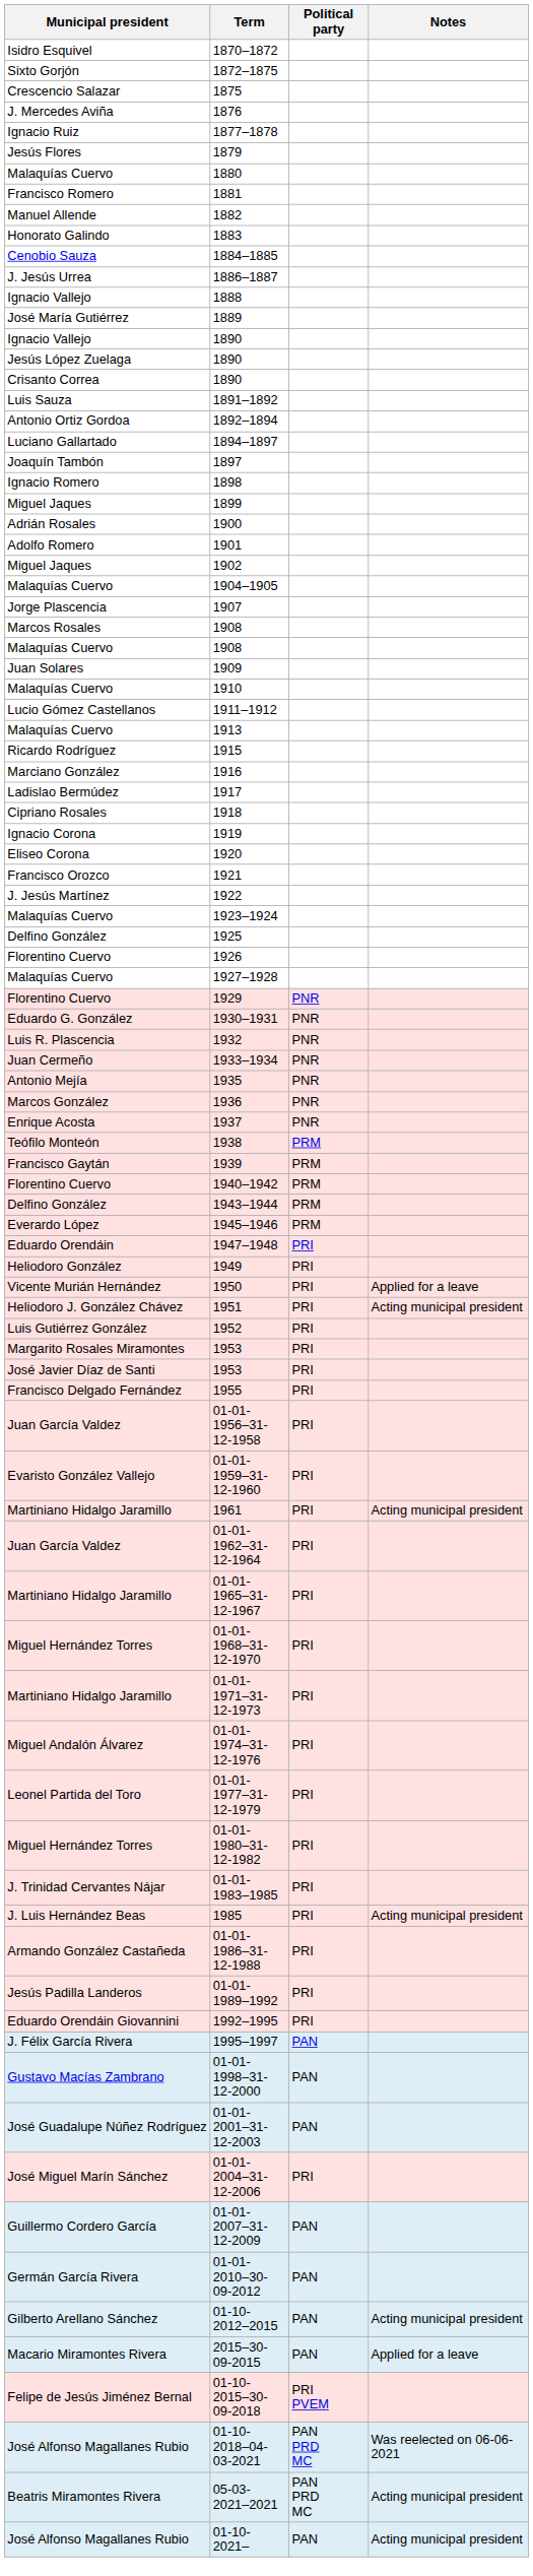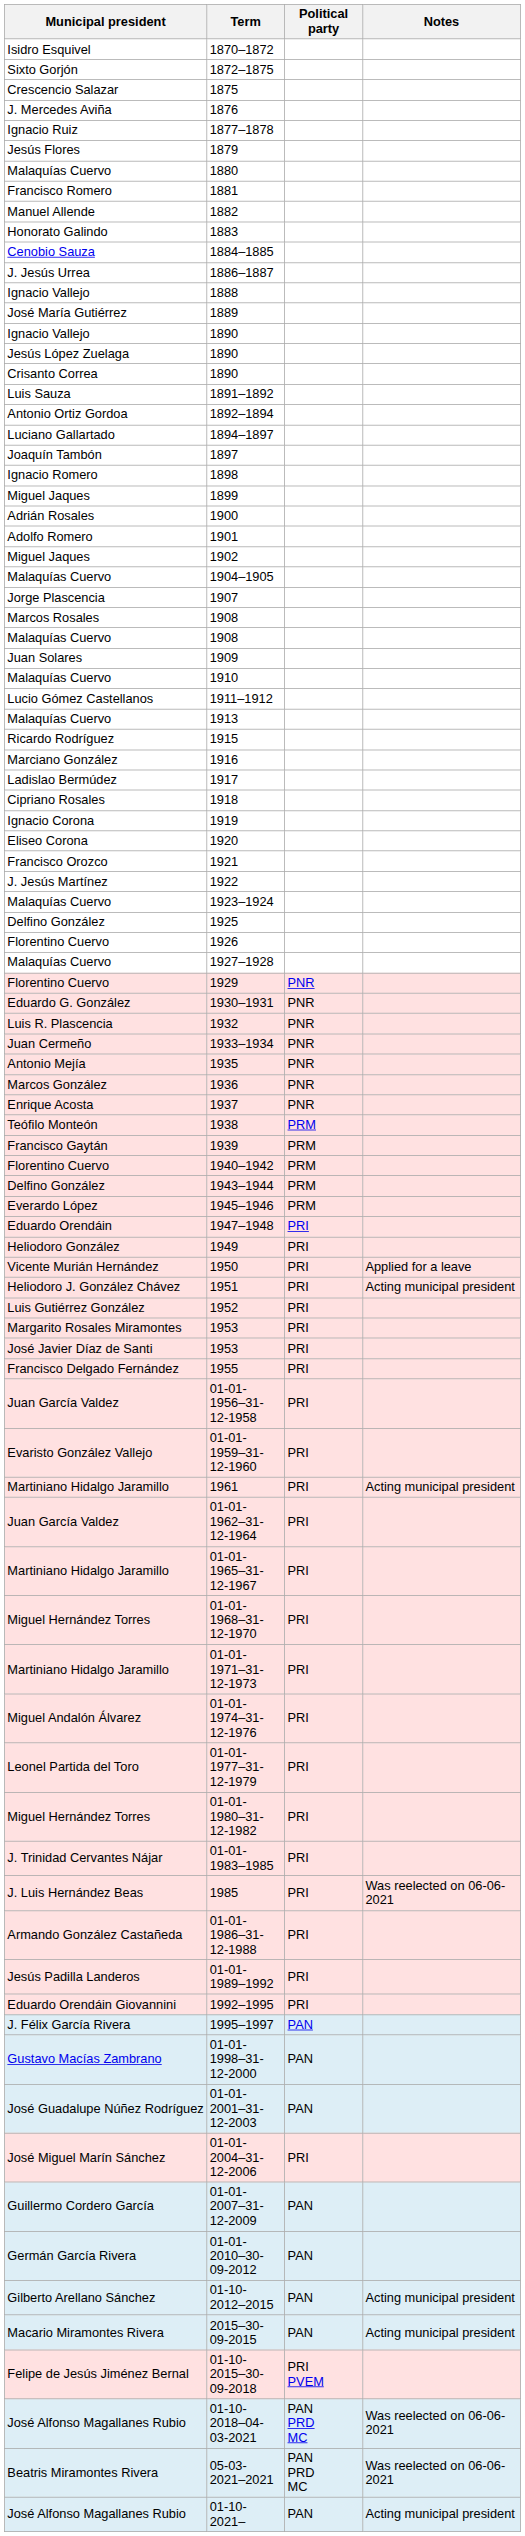1985 | Notes: Acting municipal president -> Was reelected on 06-06-2021
2015–30-09-2015 | Notes: Applied for a leave -> Acting municipal president
05-03-2021–2021 | Notes: Acting municipal president -> Was reelected on 06-06-2021
